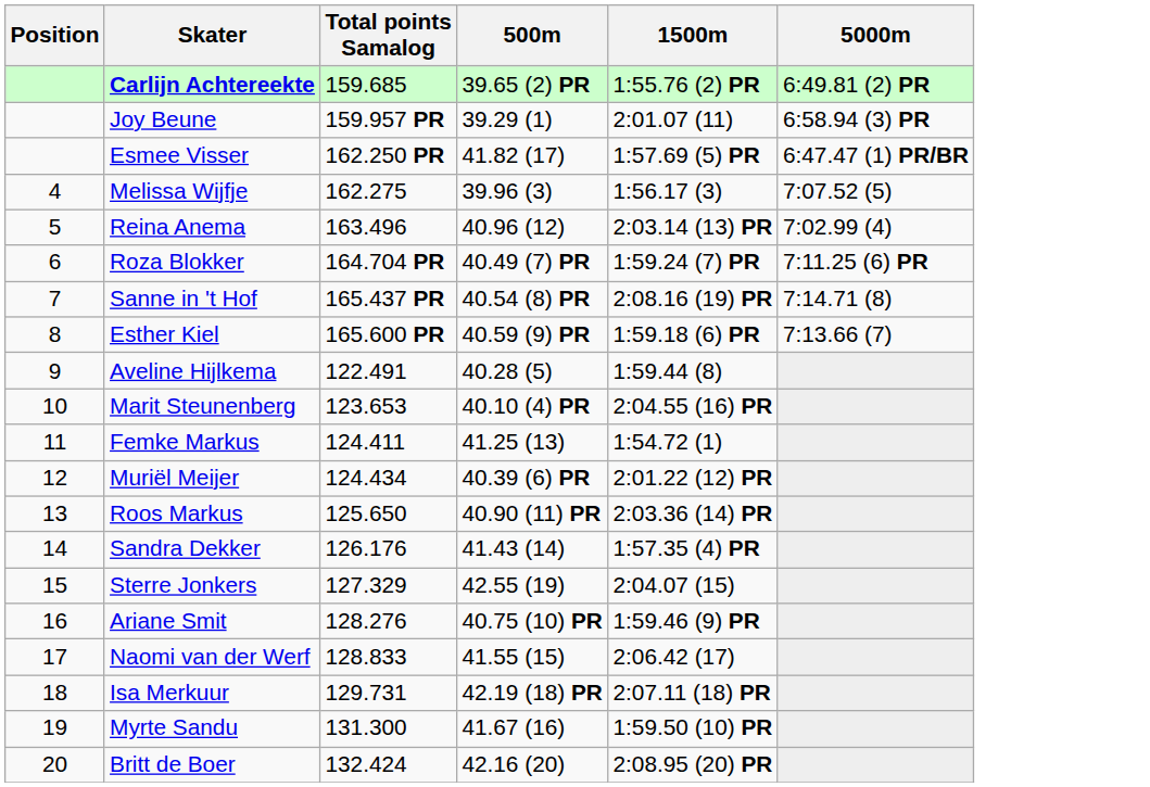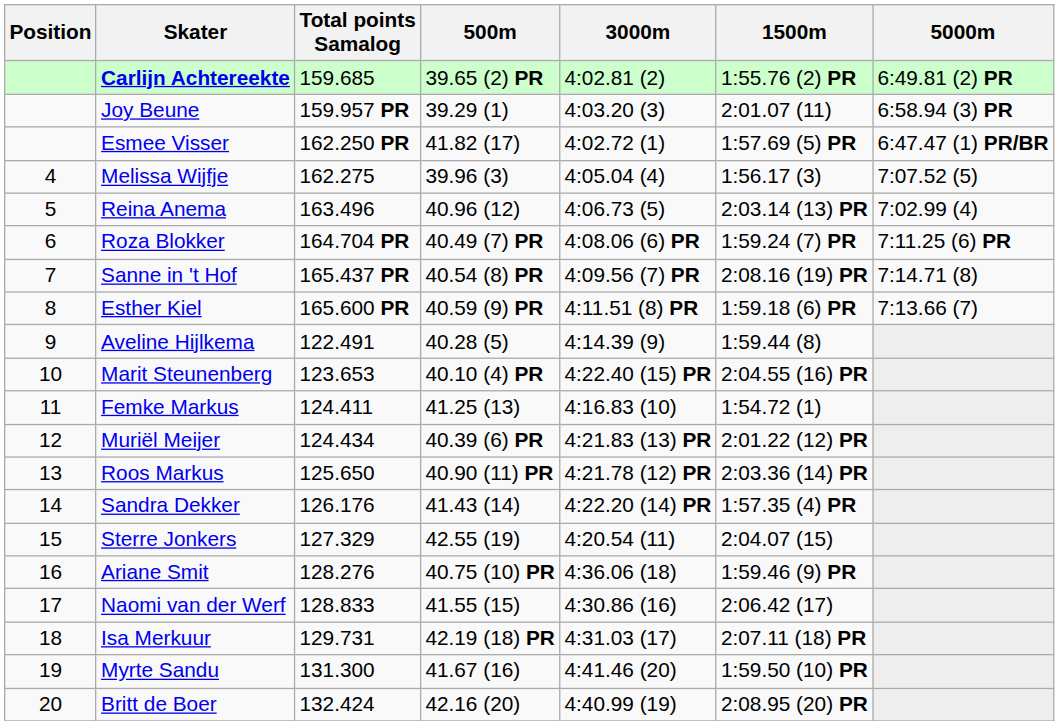+ column: 3000m | 4:02.81 (2) | 4:03.20 (3) | 4:02.72 (1) | 4:05.04 (4) | 4:06.73 (5) | 4:08.06 (6) PR | 4:09.56 (7) PR | 4:11.51 (8) PR | 4:14.39 (9) | 4:22.40 (15) PR | 4:16.83 (10) | 4:21.83 (13) PR | 4:21.78 (12) PR | 4:22.20 (14) PR | 4:20.54 (11) | 4:36.06 (18) | 4:30.86 (16) | 4:31.03 (17) | 4:41.46 (20) | 4:40.99 (19)
